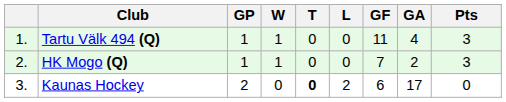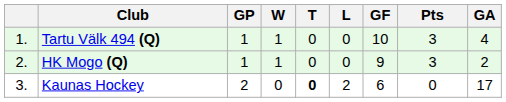columns swapped: GA <-> Pts
Tartu Välk 494 (Q) | GF: 11 -> 10
HK Mogo (Q) | GF: 7 -> 9
